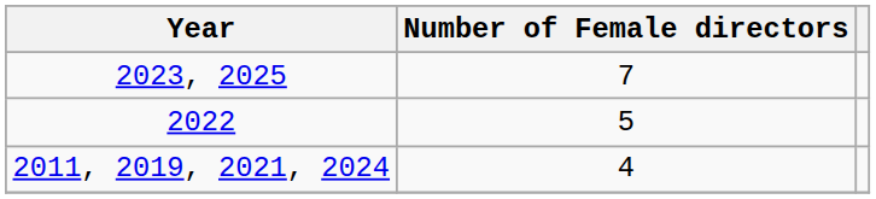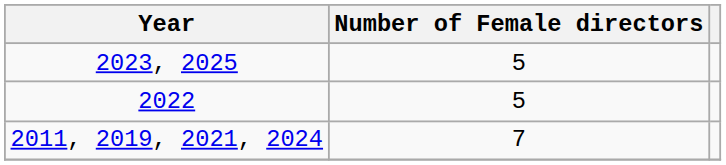2023, 2025 | Number of Female directors: 7 -> 5
2011, 2019, 2021, 2024 | Number of Female directors: 4 -> 7
